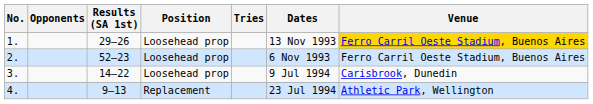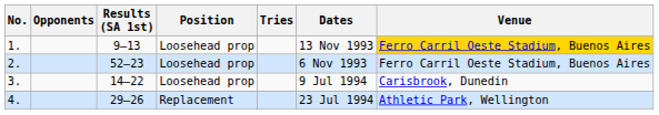1. | Results (SA 1st): 29–26 -> 9–13
4. | Results (SA 1st): 9–13 -> 29–26
